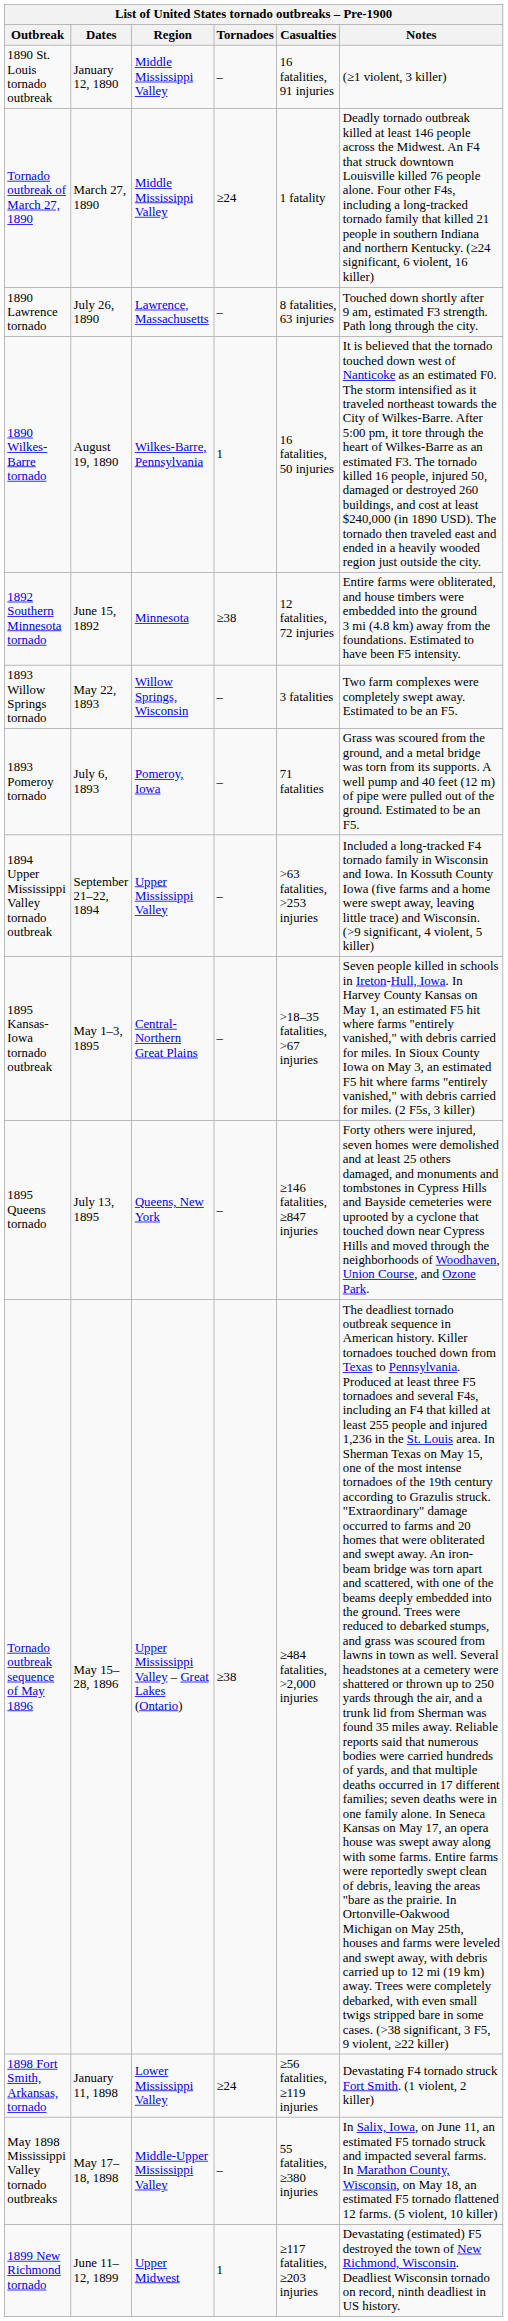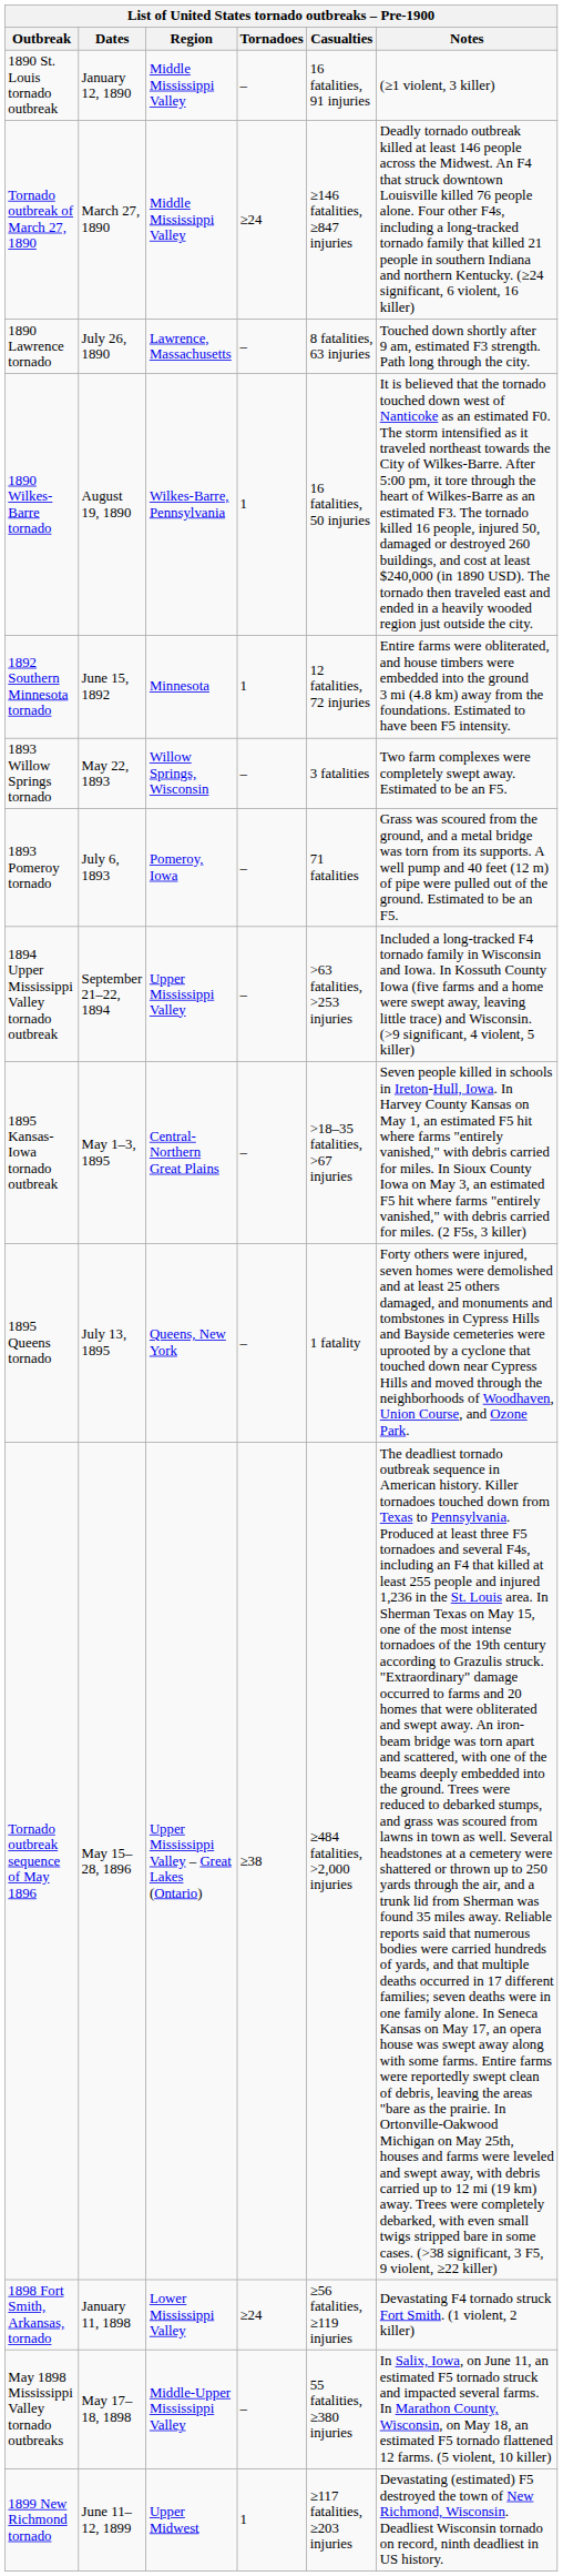Tornado outbreak of March 27, 1890 | Casualties: 1 fatality -> ≥146 fatalities, ≥847 injuries
1892 Southern Minnesota tornado | Tornadoes: ≥38 -> 1
1895 Queens tornado | Casualties: ≥146 fatalities, ≥847 injuries -> 1 fatality
